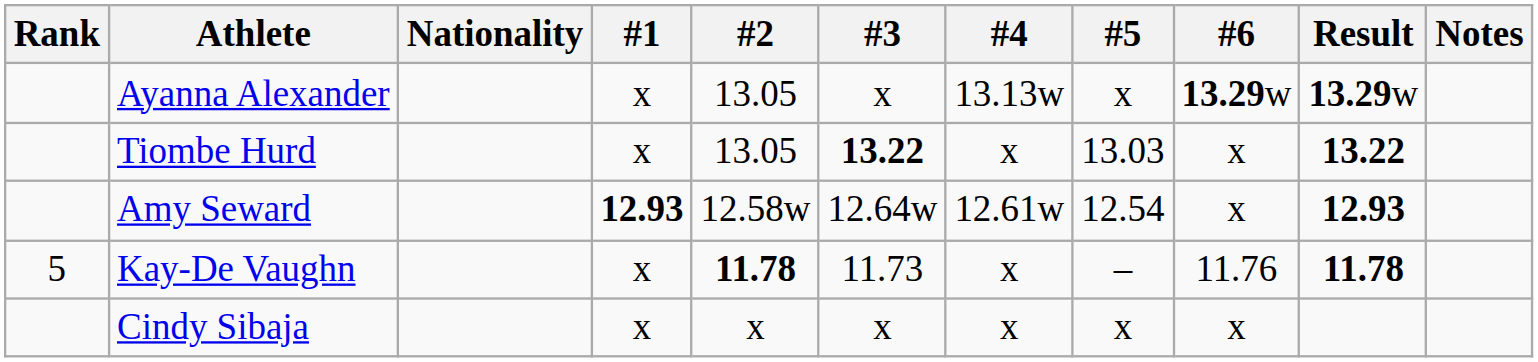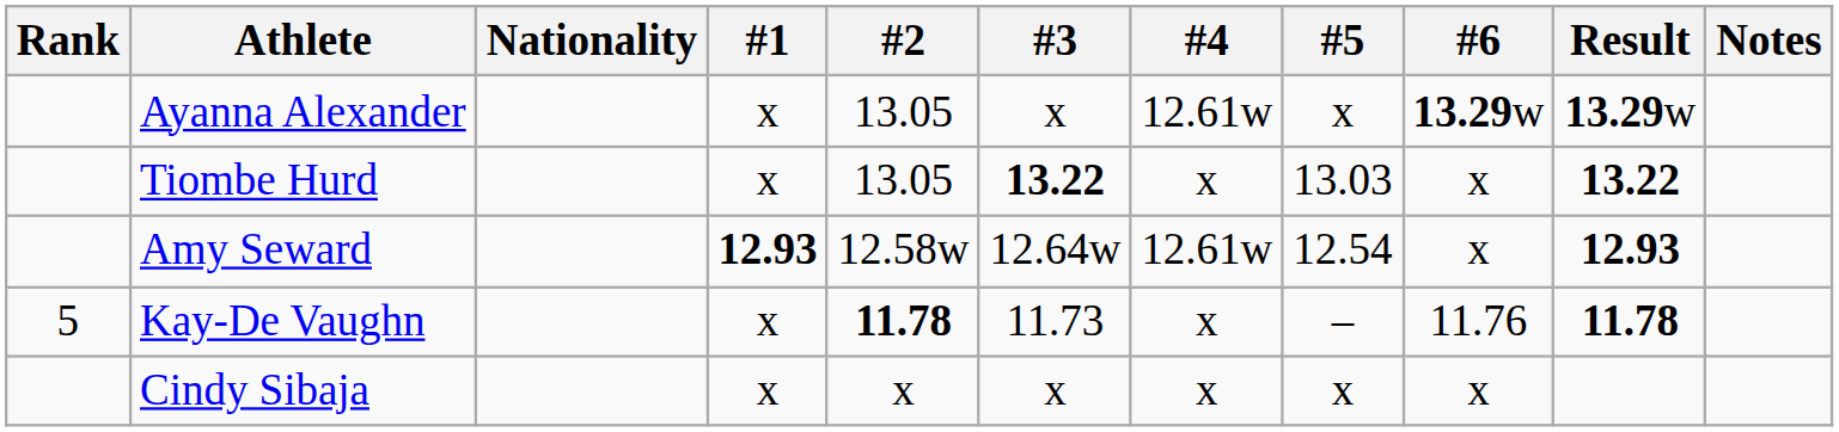Ayanna Alexander | #4: 13.13w -> 12.61w
